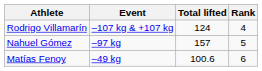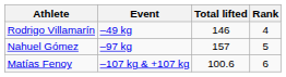Rodrigo Villamarín | Event: –107 kg & +107 kg -> –49 kg
Rodrigo Villamarín | Total lifted: 124 -> 146
Matías Fenoy | Event: –49 kg -> –107 kg & +107 kg
